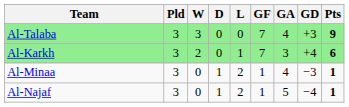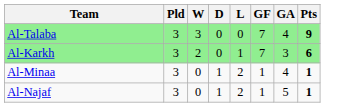- column: GD | +3 | +4 | −3 | −4
